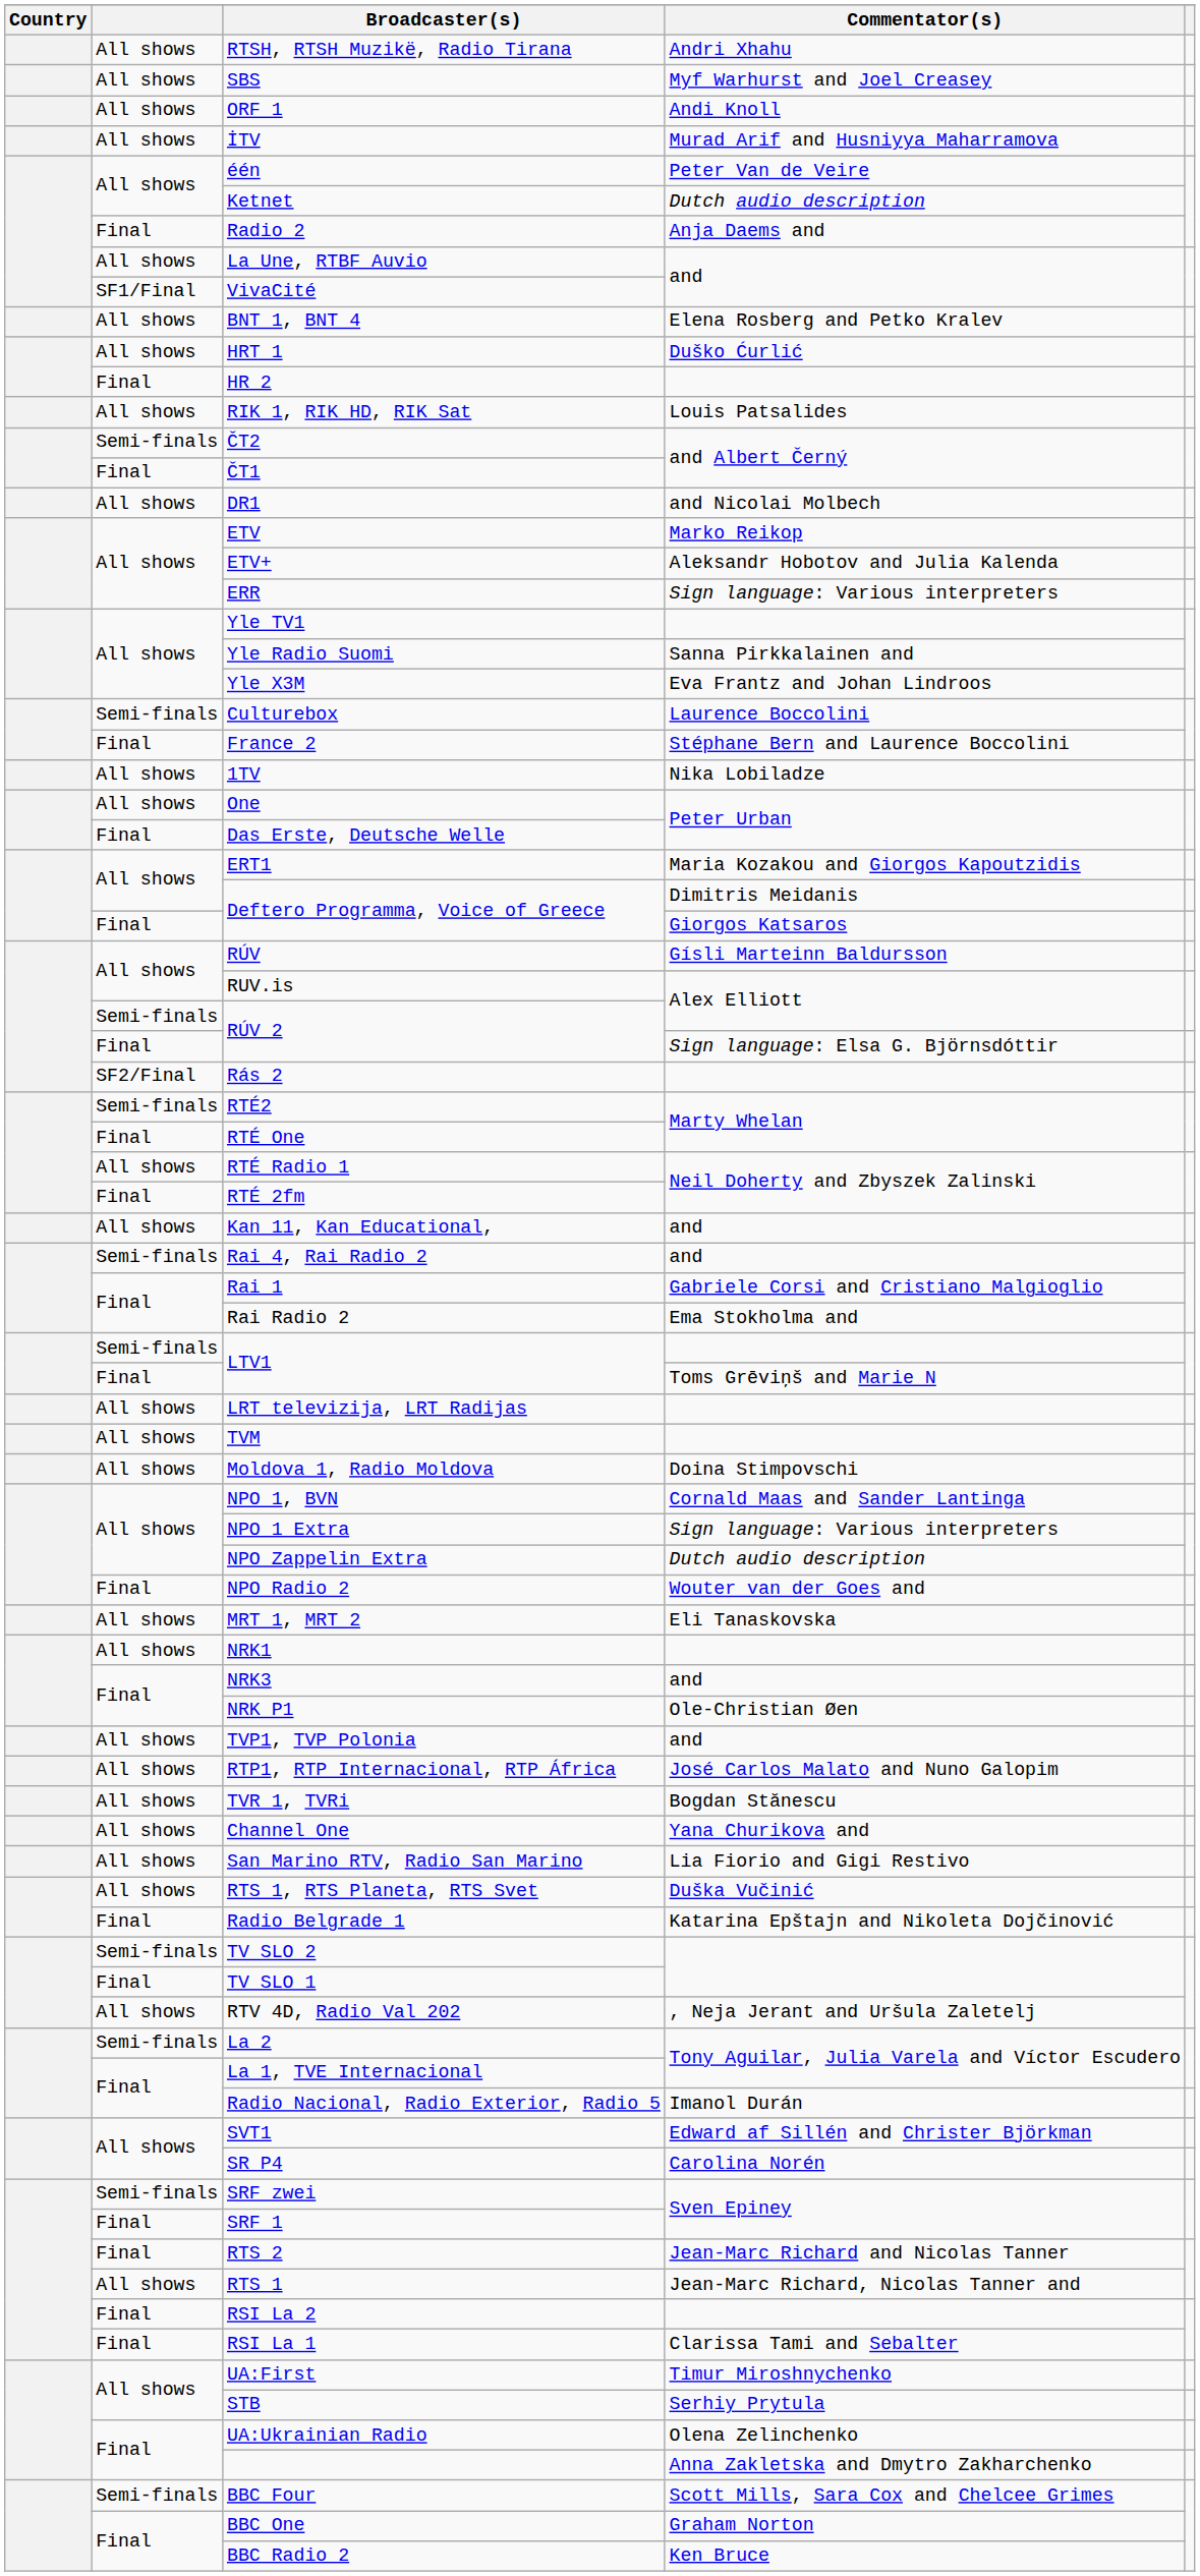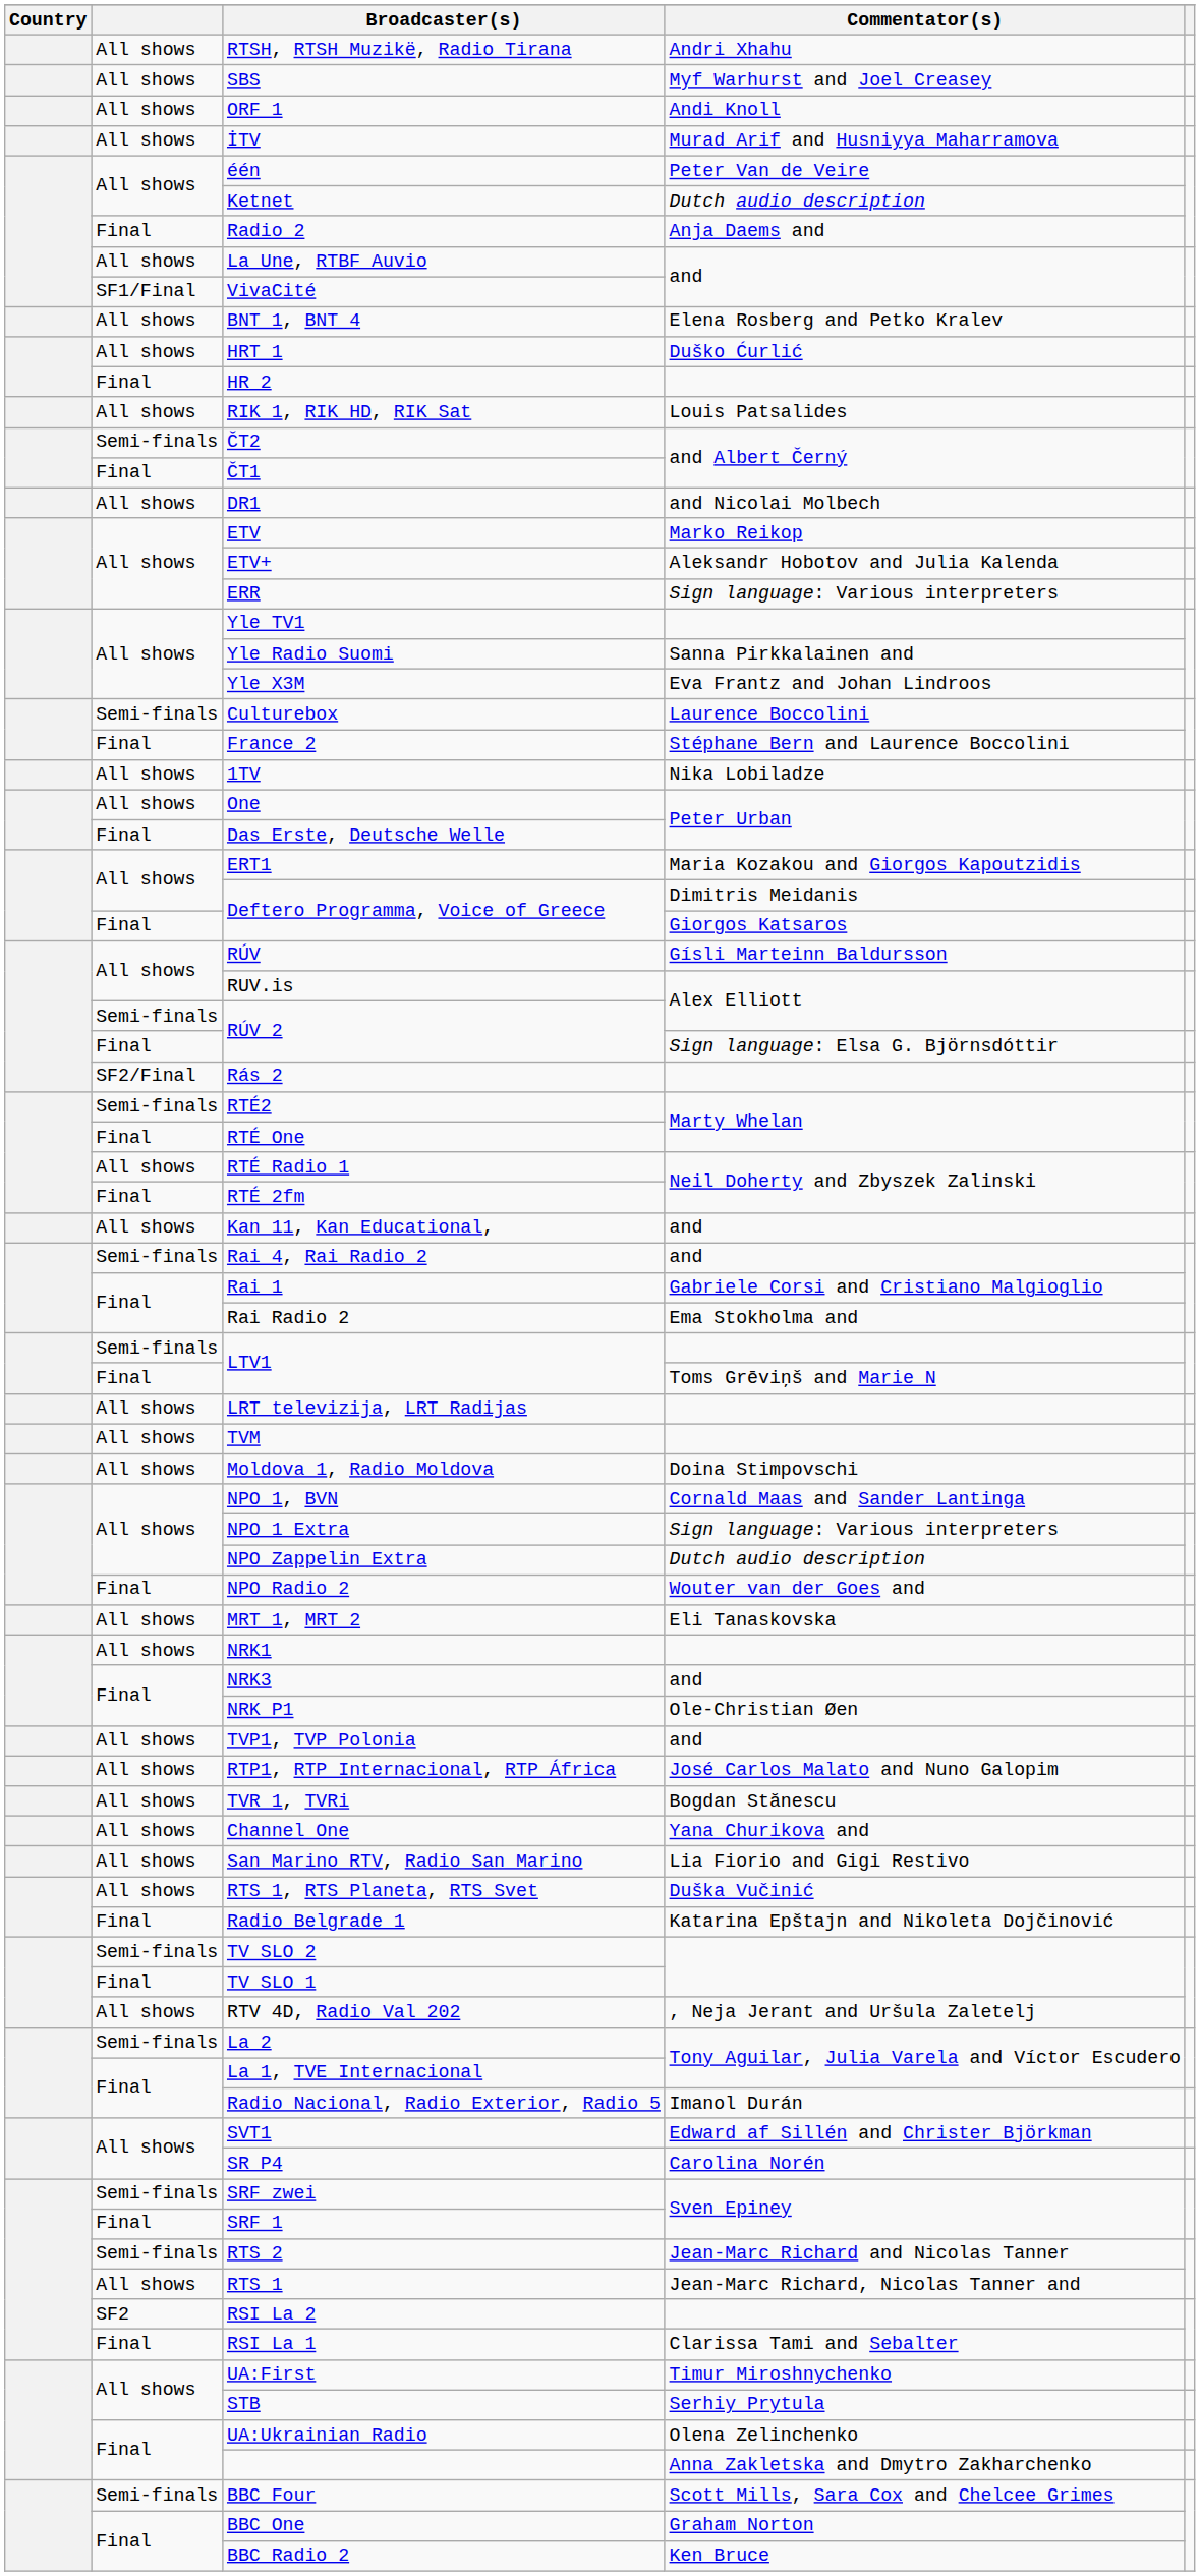RTS 2 | column 2: Final -> Semi-finals
RSI La 2 | column 2: Final -> SF2
